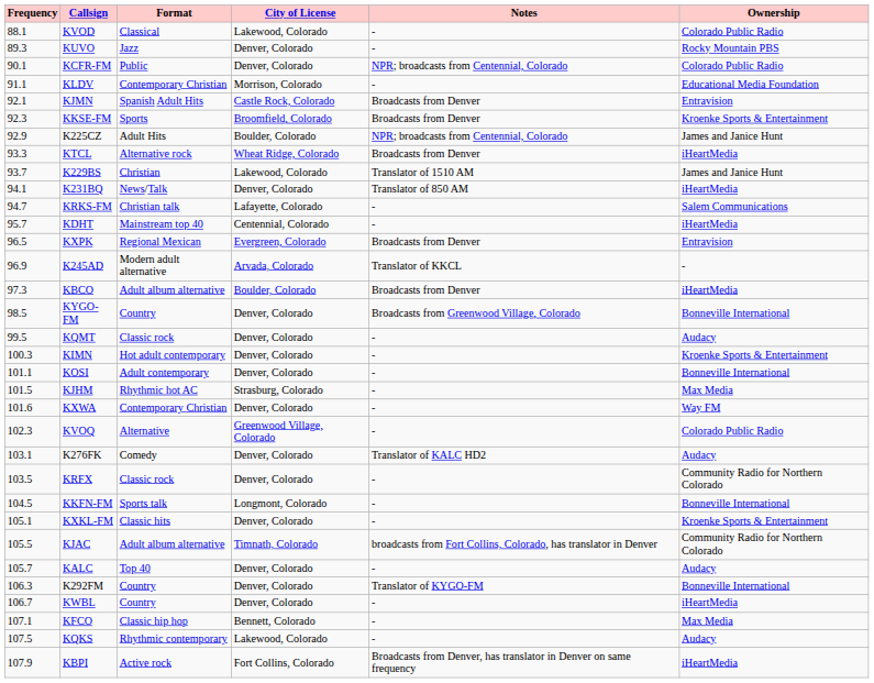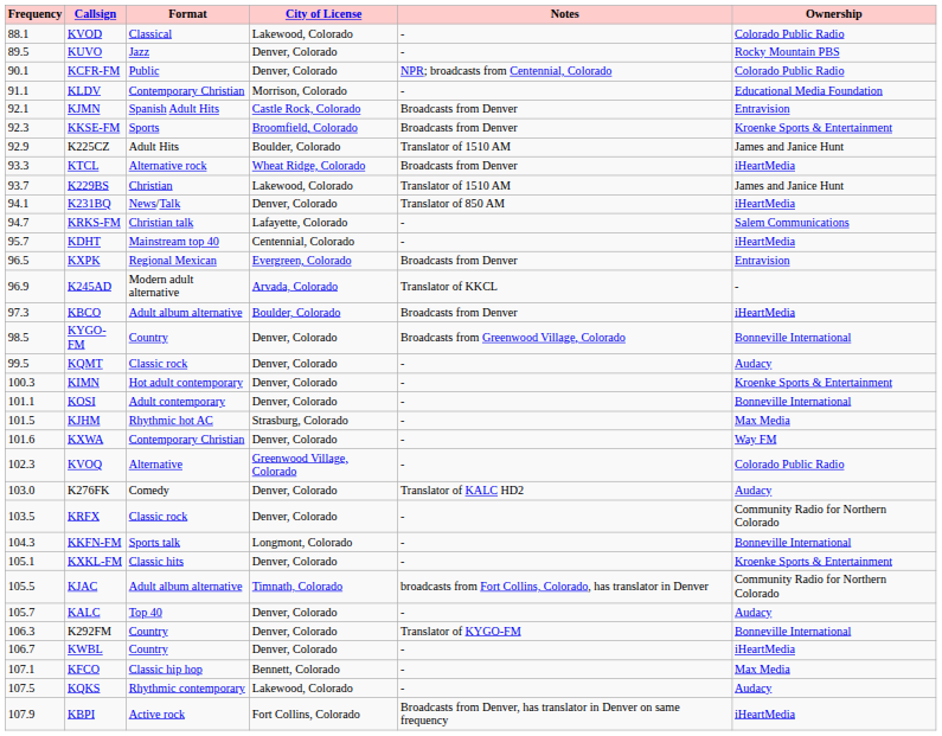KUVO | Frequency: 89.3 -> 89.5
K225CZ | Notes: NPR; broadcasts from Centennial, Colorado -> Translator of 1510 AM
K276FK | Frequency: 103.1 -> 103.0
KKFN-FM | Frequency: 104.5 -> 104.3
